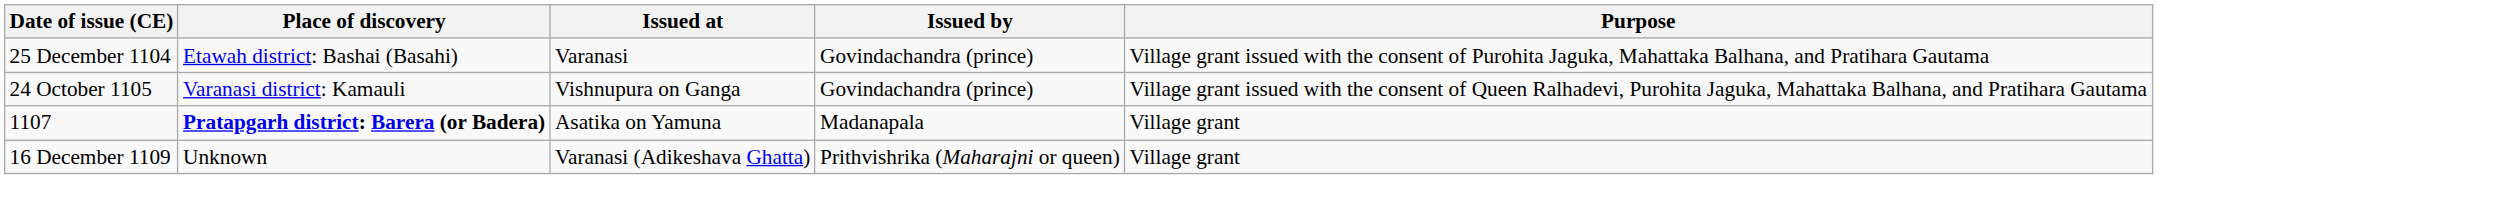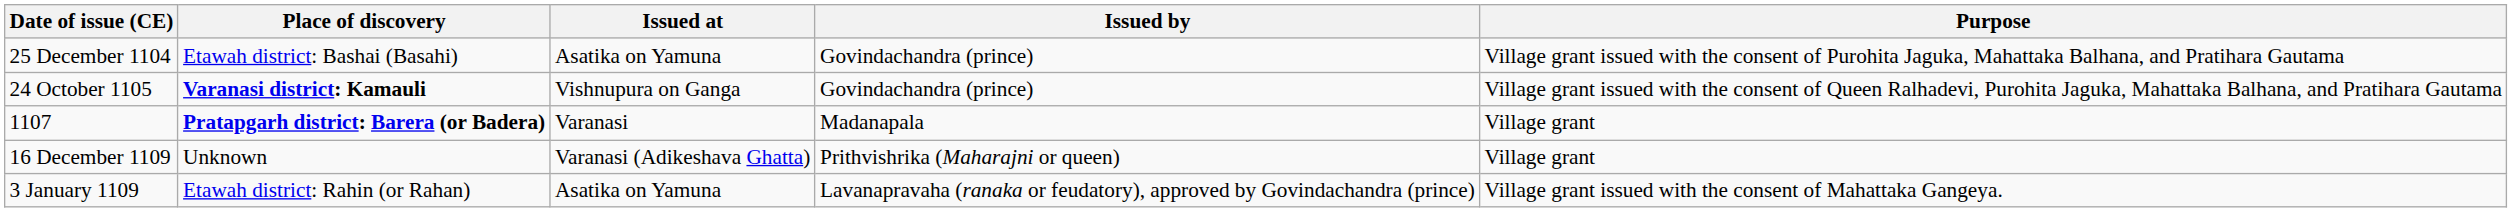25 December 1104 | Issued at: Varanasi -> Asatika on Yamuna
24 October 1105 | Place of discovery: normal -> bold
1107 | Issued at: Asatika on Yamuna -> Varanasi
+ row: 3 January 1109 | Etawah district: Rahin (or Rahan) | Asatika on Yamuna | Lavanapravaha (ranaka or feudatory), approved by Govindachandra (prince) | Village grant issued with the consent of Mahattaka Gangeya.
